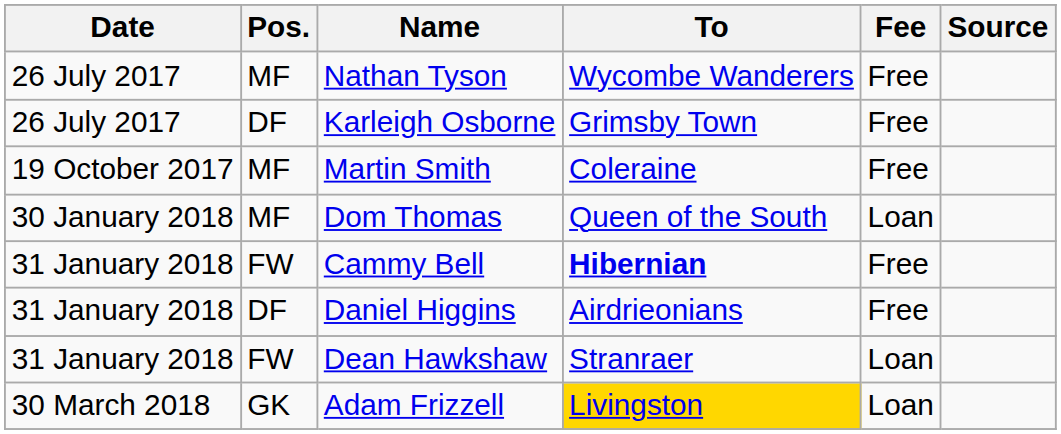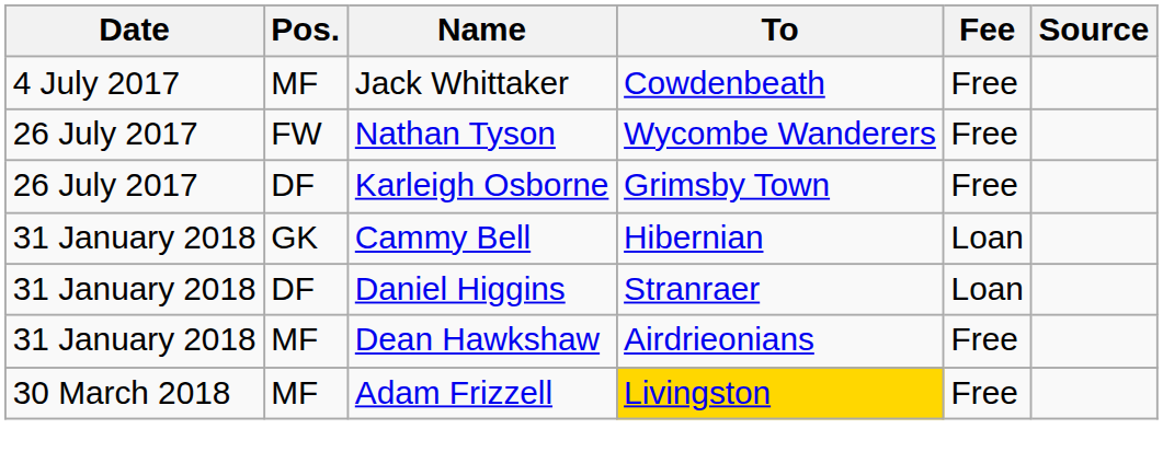+ row: 4 July 2017 | MF | Jack Whittaker | Cowdenbeath | Free
Nathan Tyson | Pos.: MF -> FW
- row: 19 October 2017 | MF | Martin Smith | Coleraine | Free
- row: 30 January 2018 | MF | Dom Thomas | Queen of the South | Loan
Cammy Bell | Pos.: FW -> GK
Cammy Bell | To: bold -> normal
Cammy Bell | Fee: Free -> Loan
Daniel Higgins | To: Airdrieonians -> Stranraer
Daniel Higgins | Fee: Free -> Loan
Dean Hawkshaw | Pos.: FW -> MF
Dean Hawkshaw | To: Stranraer -> Airdrieonians
Dean Hawkshaw | Fee: Loan -> Free
Adam Frizzell | Pos.: GK -> MF
Adam Frizzell | Fee: Loan -> Free
